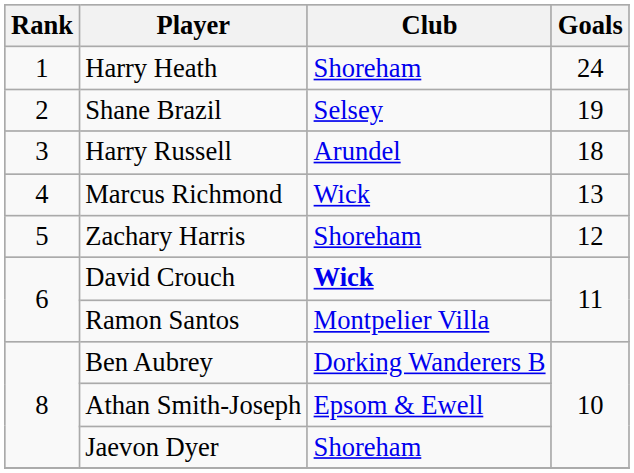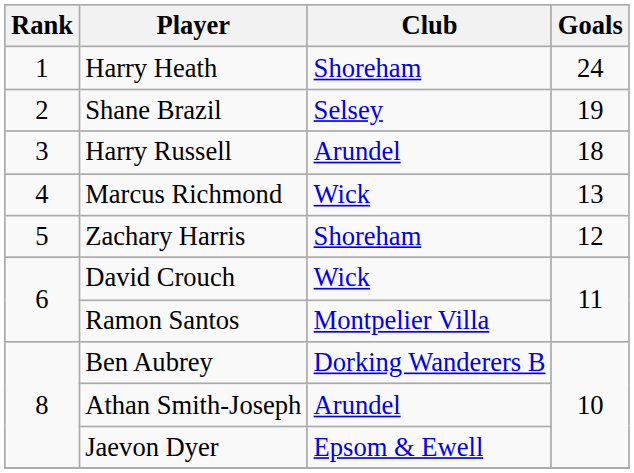David Crouch | Club: bold -> normal
Athan Smith-Joseph | Club: Epsom & Ewell -> Arundel
Jaevon Dyer | Club: Shoreham -> Epsom & Ewell
